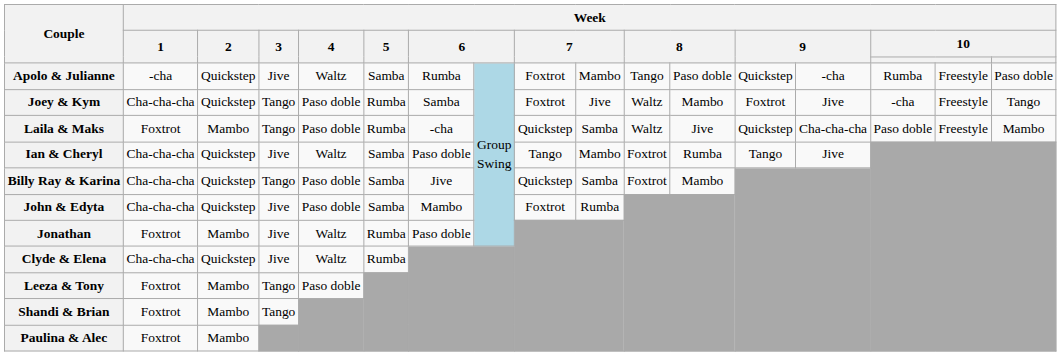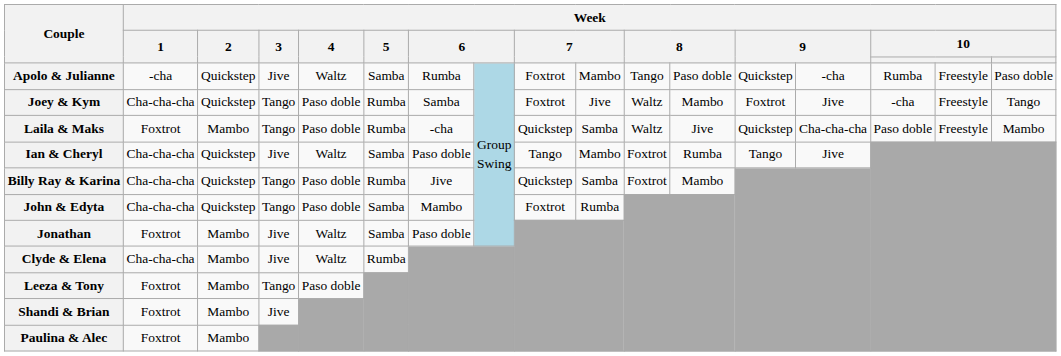Billy Ray & Karina | Week / 5: Samba -> Rumba
John & Edyta | Week / 3: Jive -> Tango
Jonathan | Week / 5: Rumba -> Samba
Clyde & Elena | Week / 2: Quickstep -> Mambo
Shandi & Brian | Week / 3: Tango -> Jive
